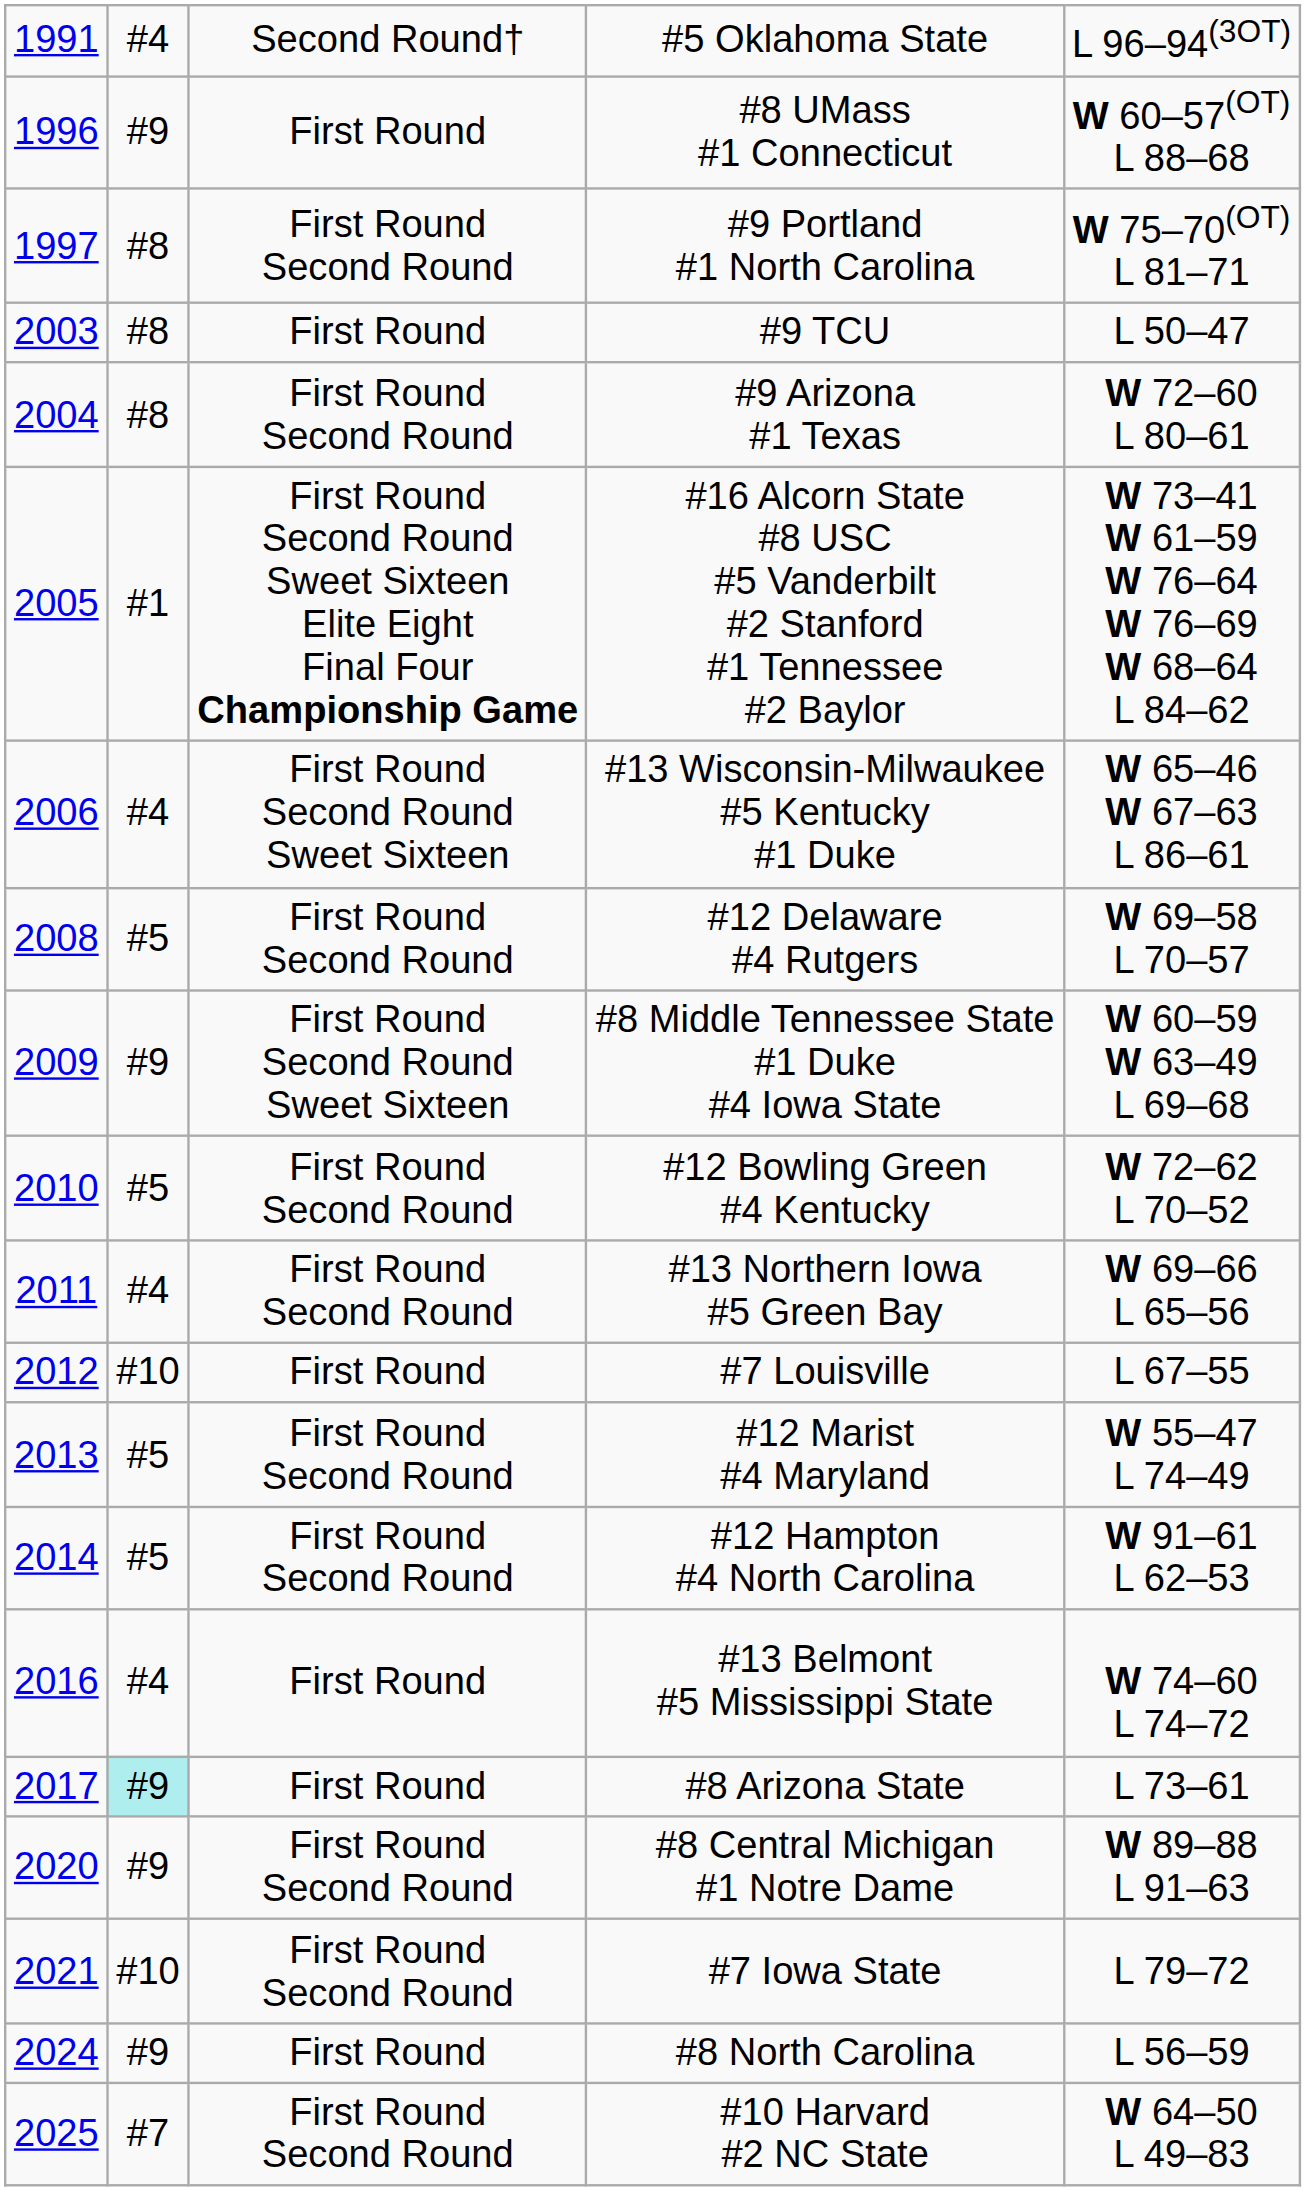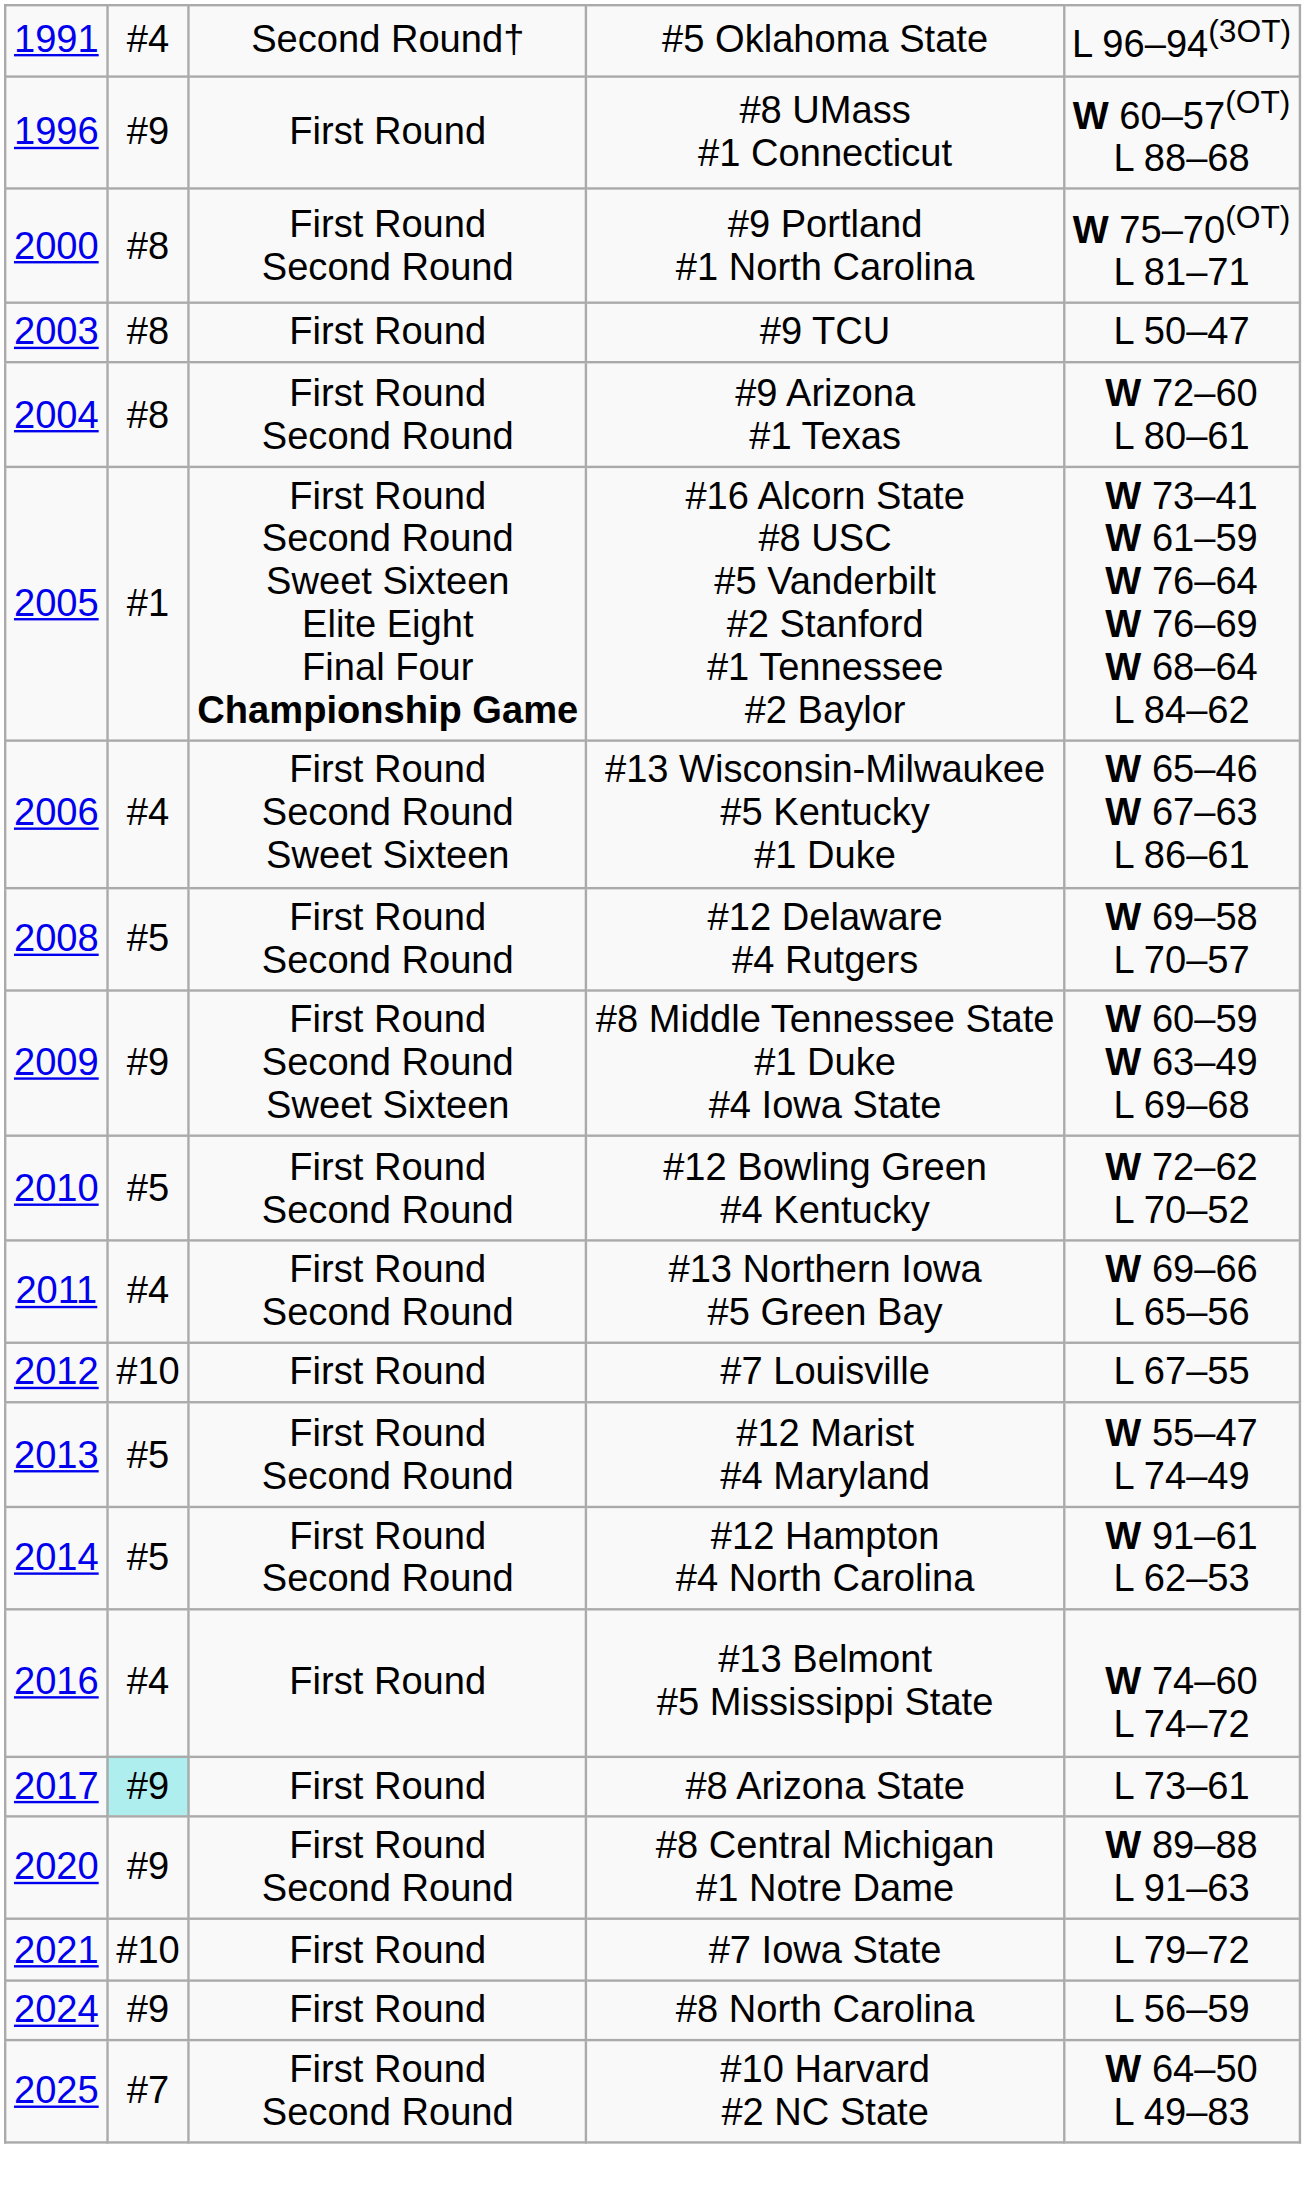#9 Portland #1 North Carolina | column 1: 1997 -> 2000
#7 Iowa State | column 3: First Round Second Round -> First Round
